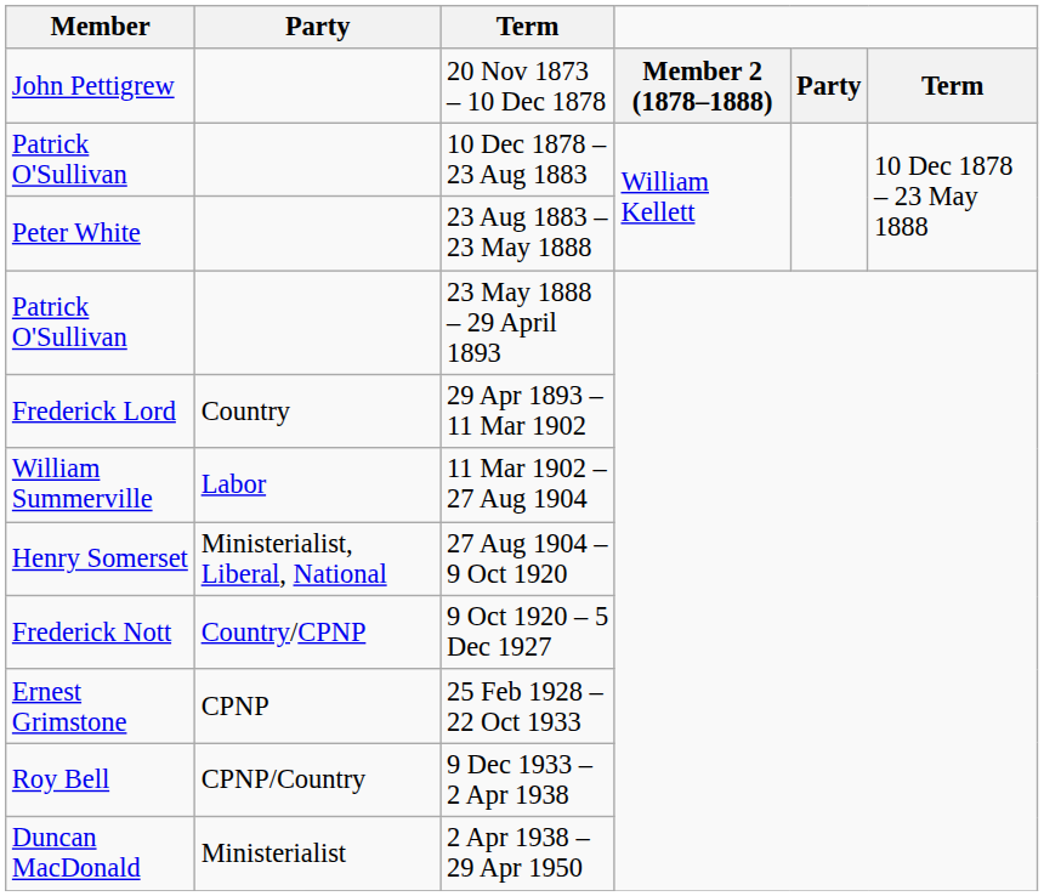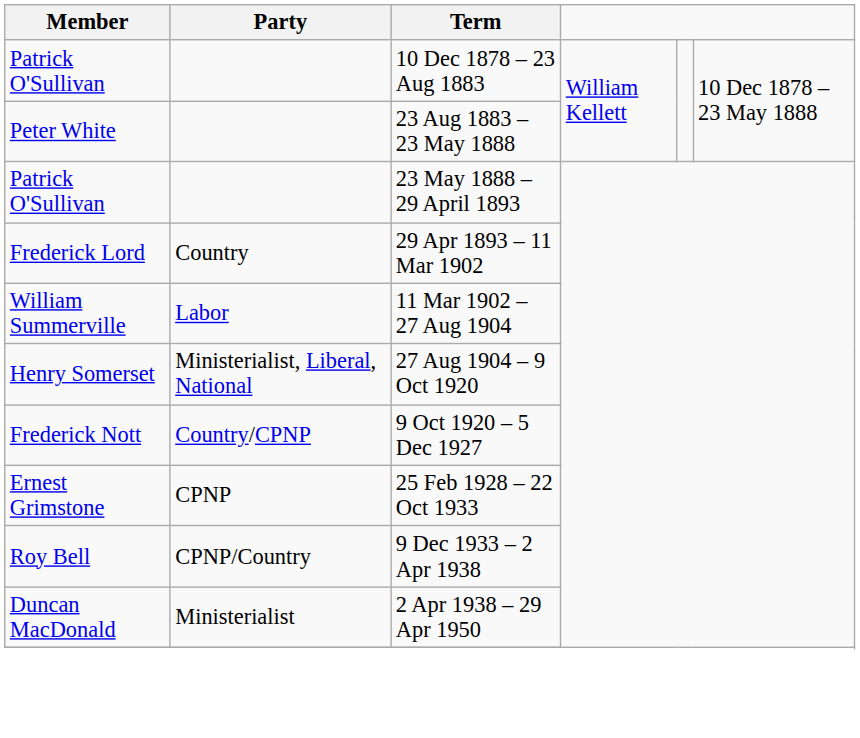- row: John Pettigrew | 20 Nov 1873 – 10 Dec 1878 | Member 2 (1878–1888) | Party | Term
